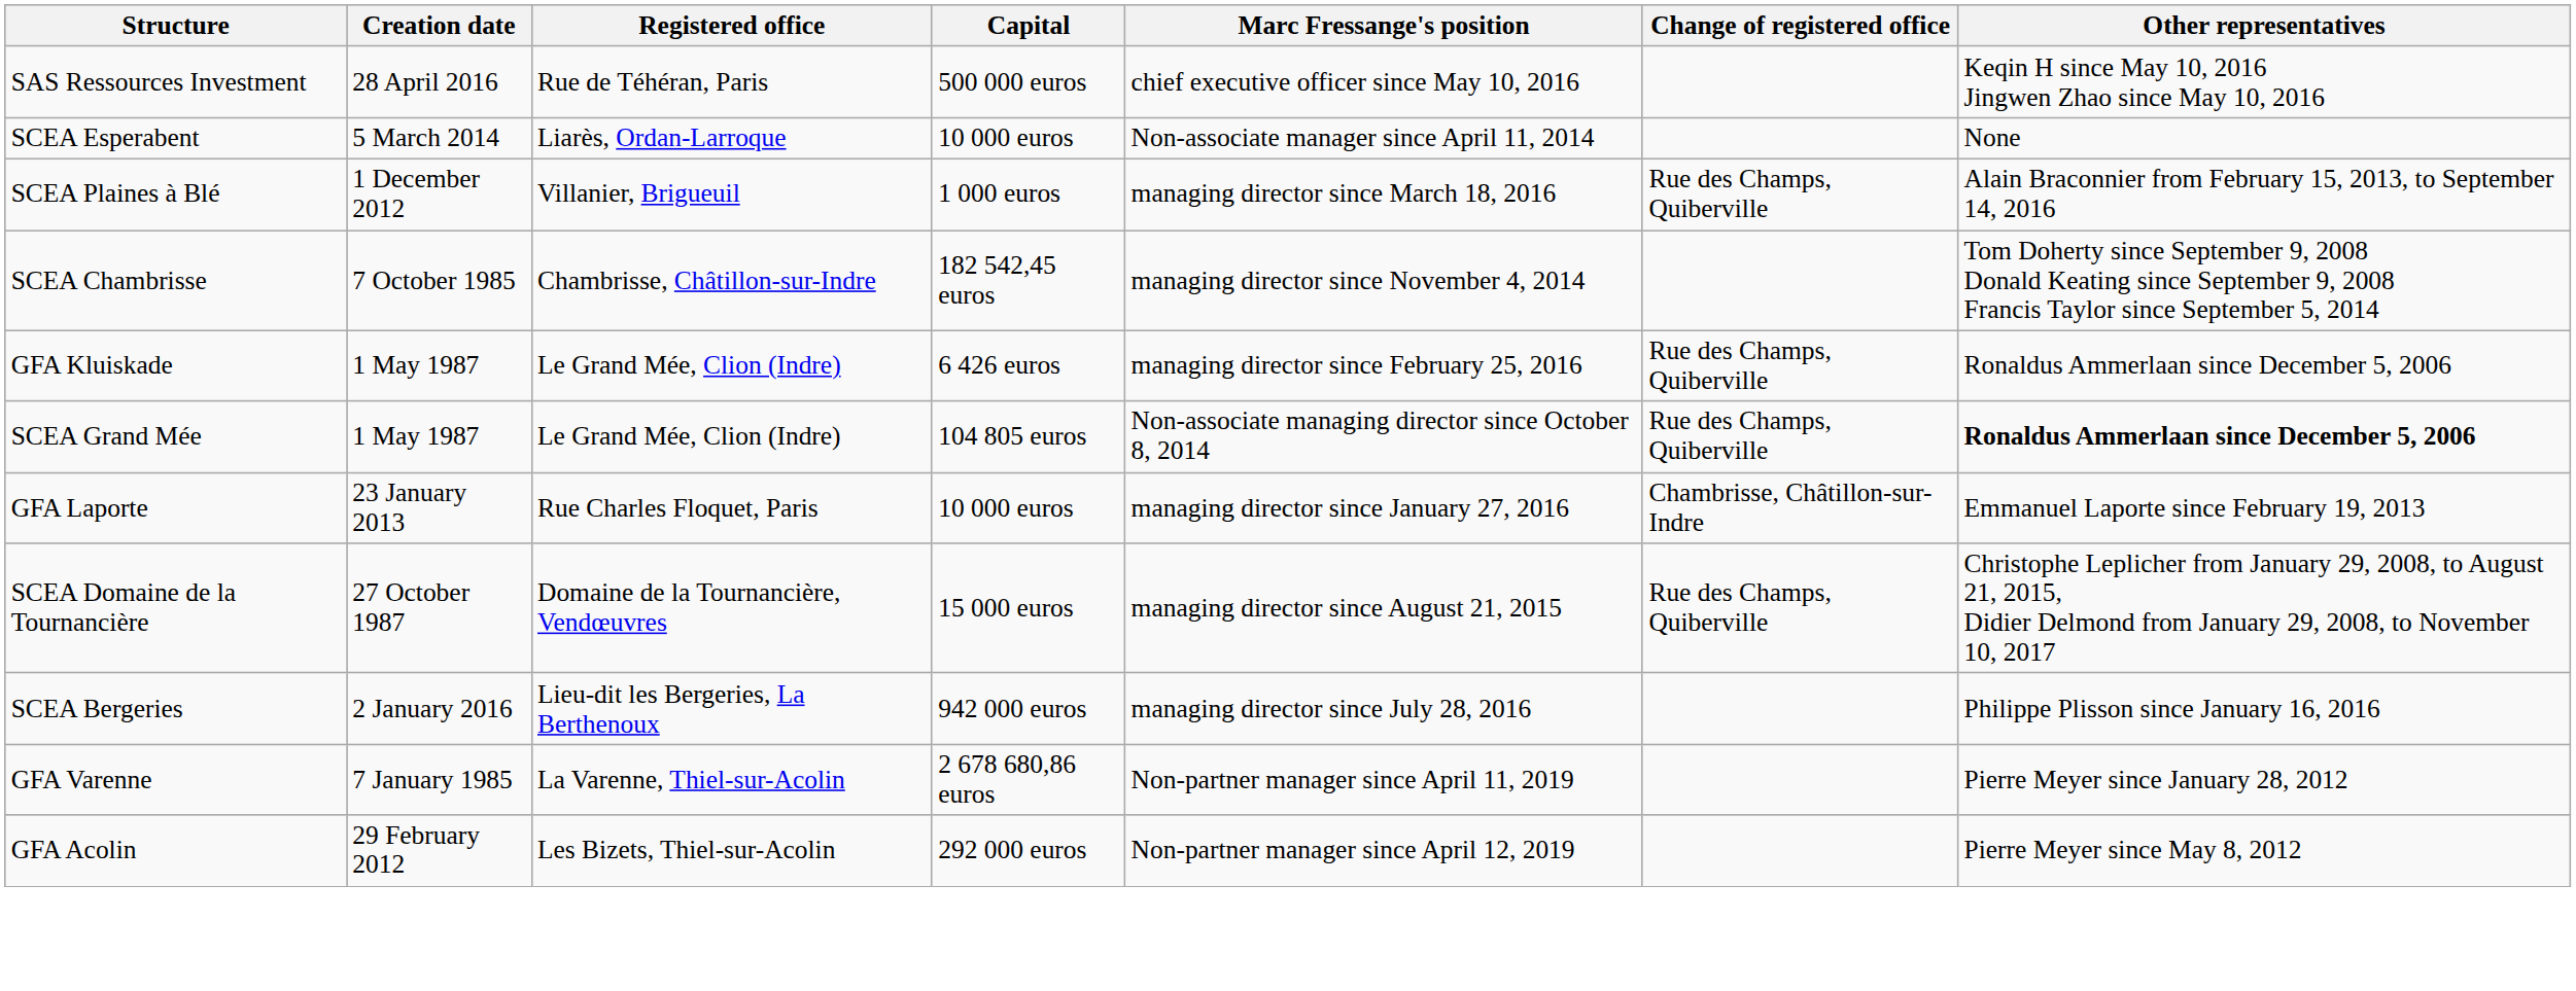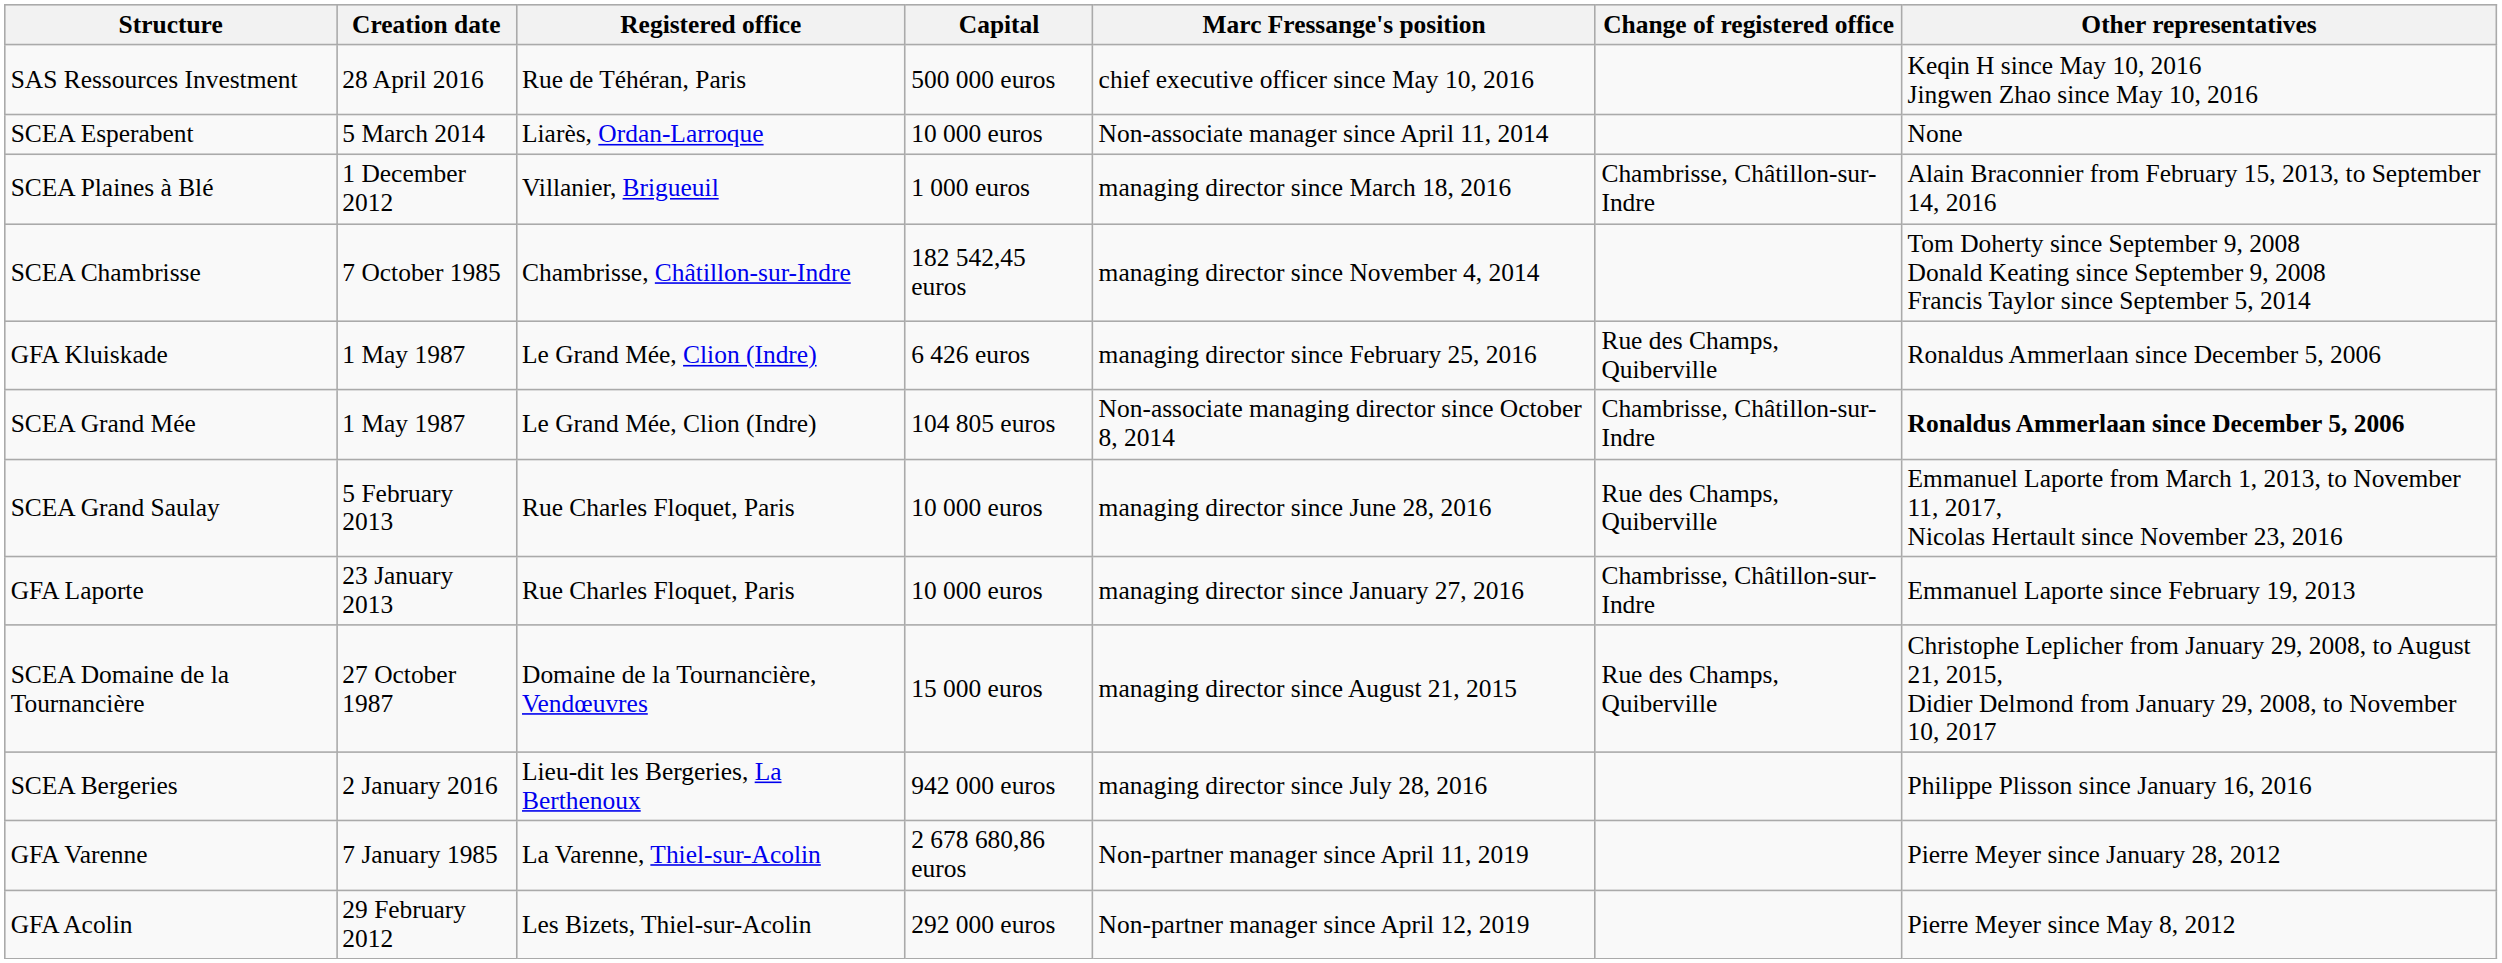SCEA Plaines à Blé | Change of registered office: Rue des Champs, Quiberville -> Chambrisse, Châtillon-sur-Indre
SCEA Grand Mée | Change of registered office: Rue des Champs, Quiberville -> Chambrisse, Châtillon-sur-Indre
+ row: SCEA Grand Saulay | 5 February 2013 | Rue Charles Floquet, Paris | 10 000 euros | managing director since June 28, 2016 | Rue des Champs, Quiberville | Emmanuel Laporte from March 1, 2013, to November 11, 2017, Nicolas Hertault since November 23, 2016
